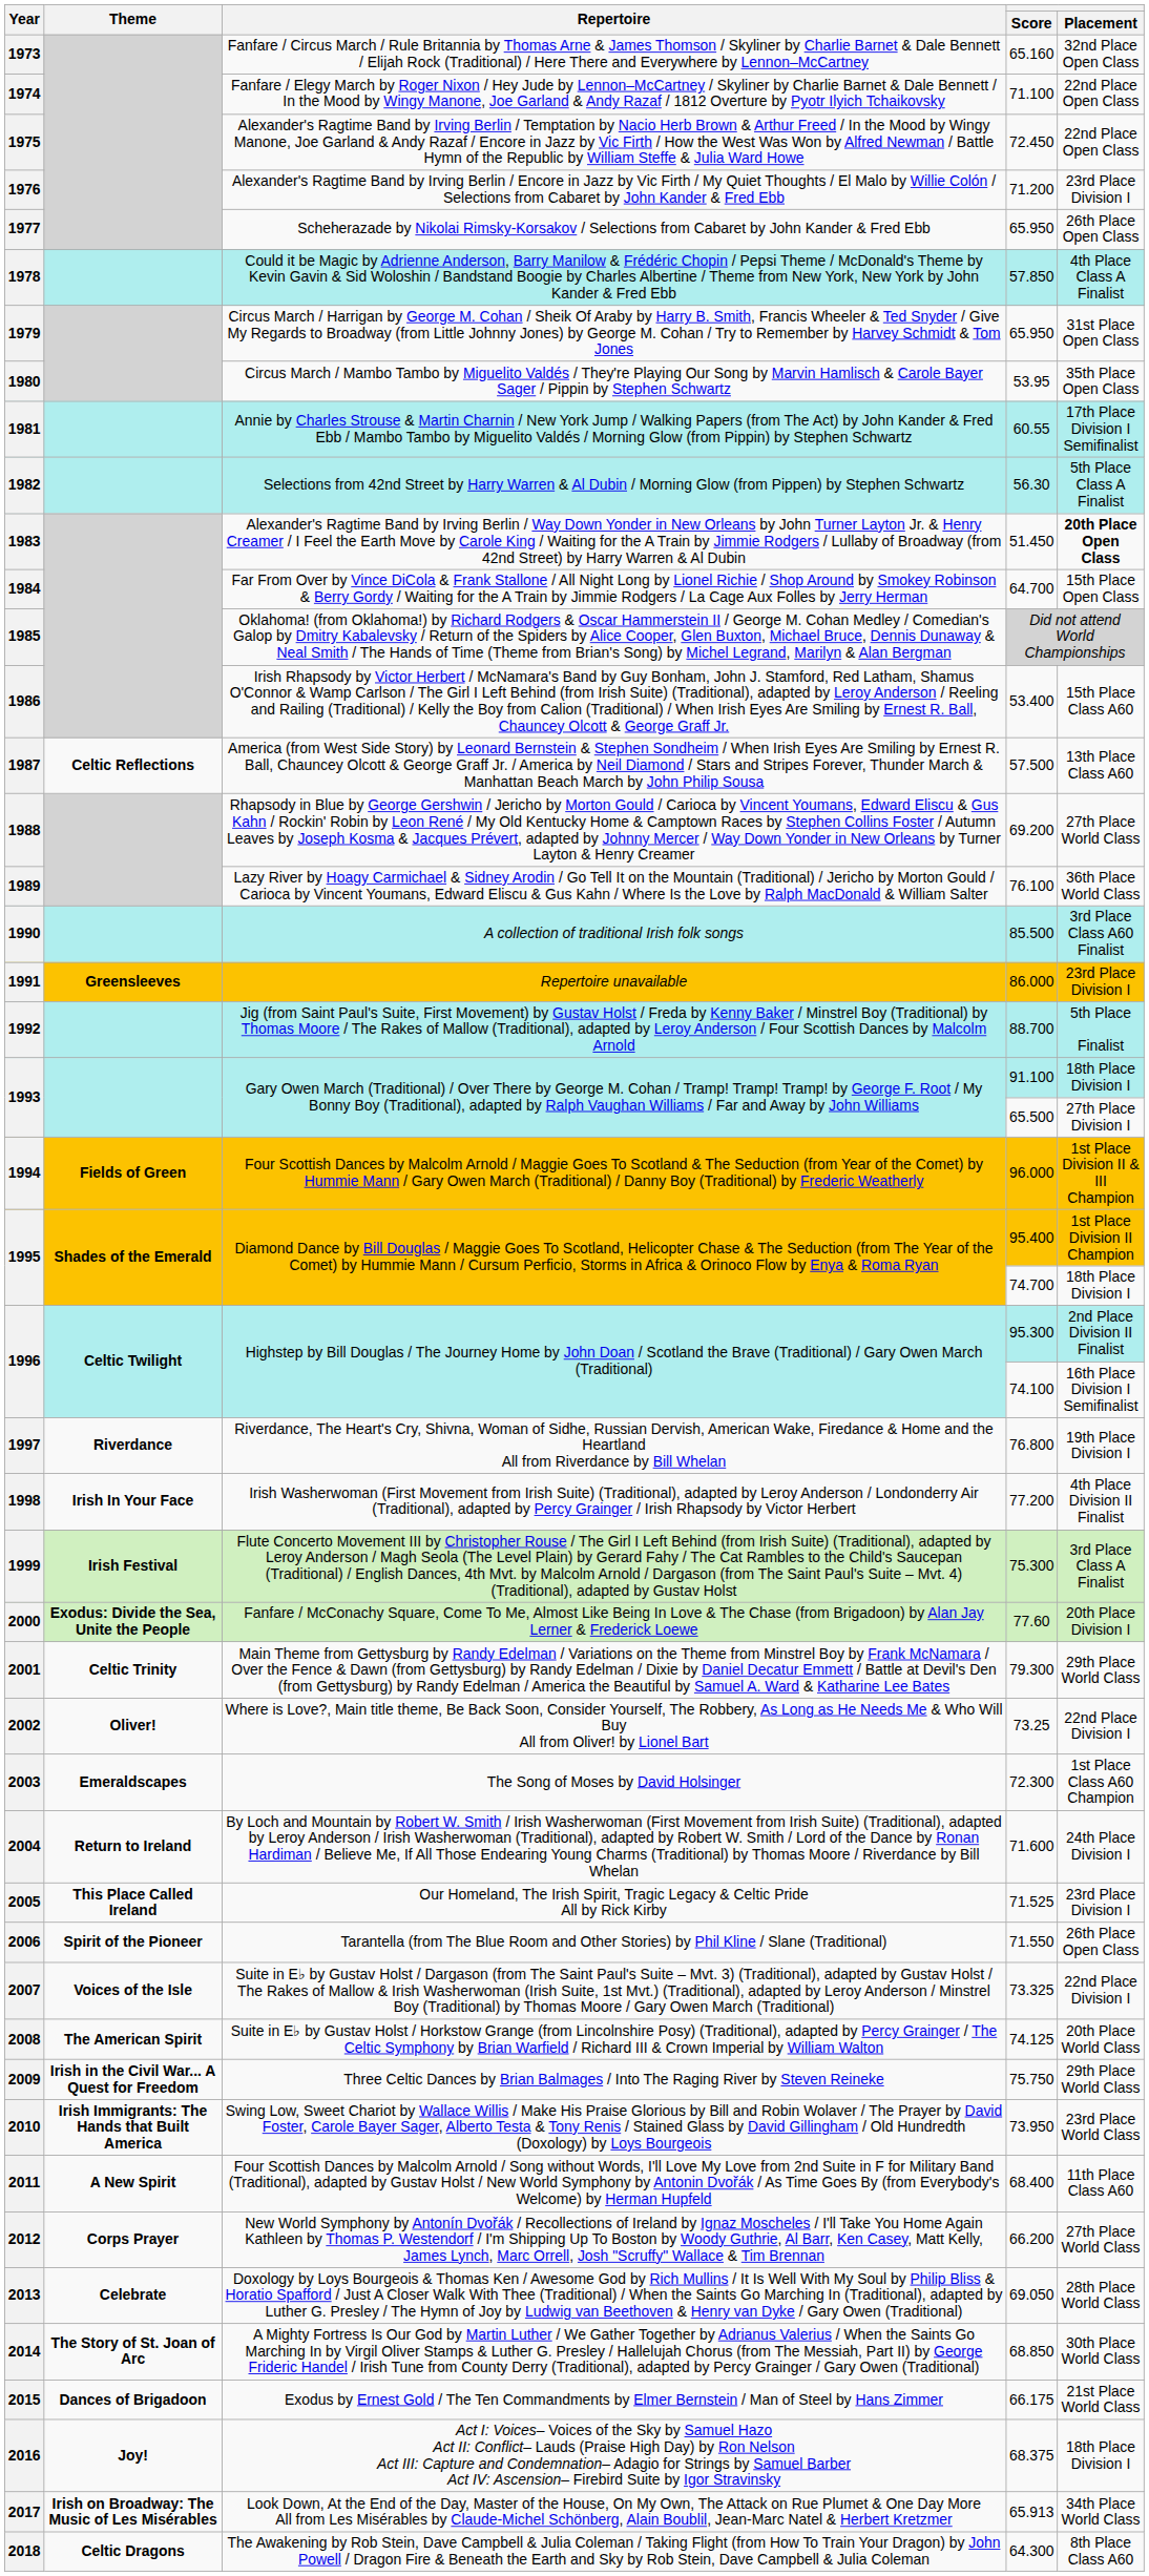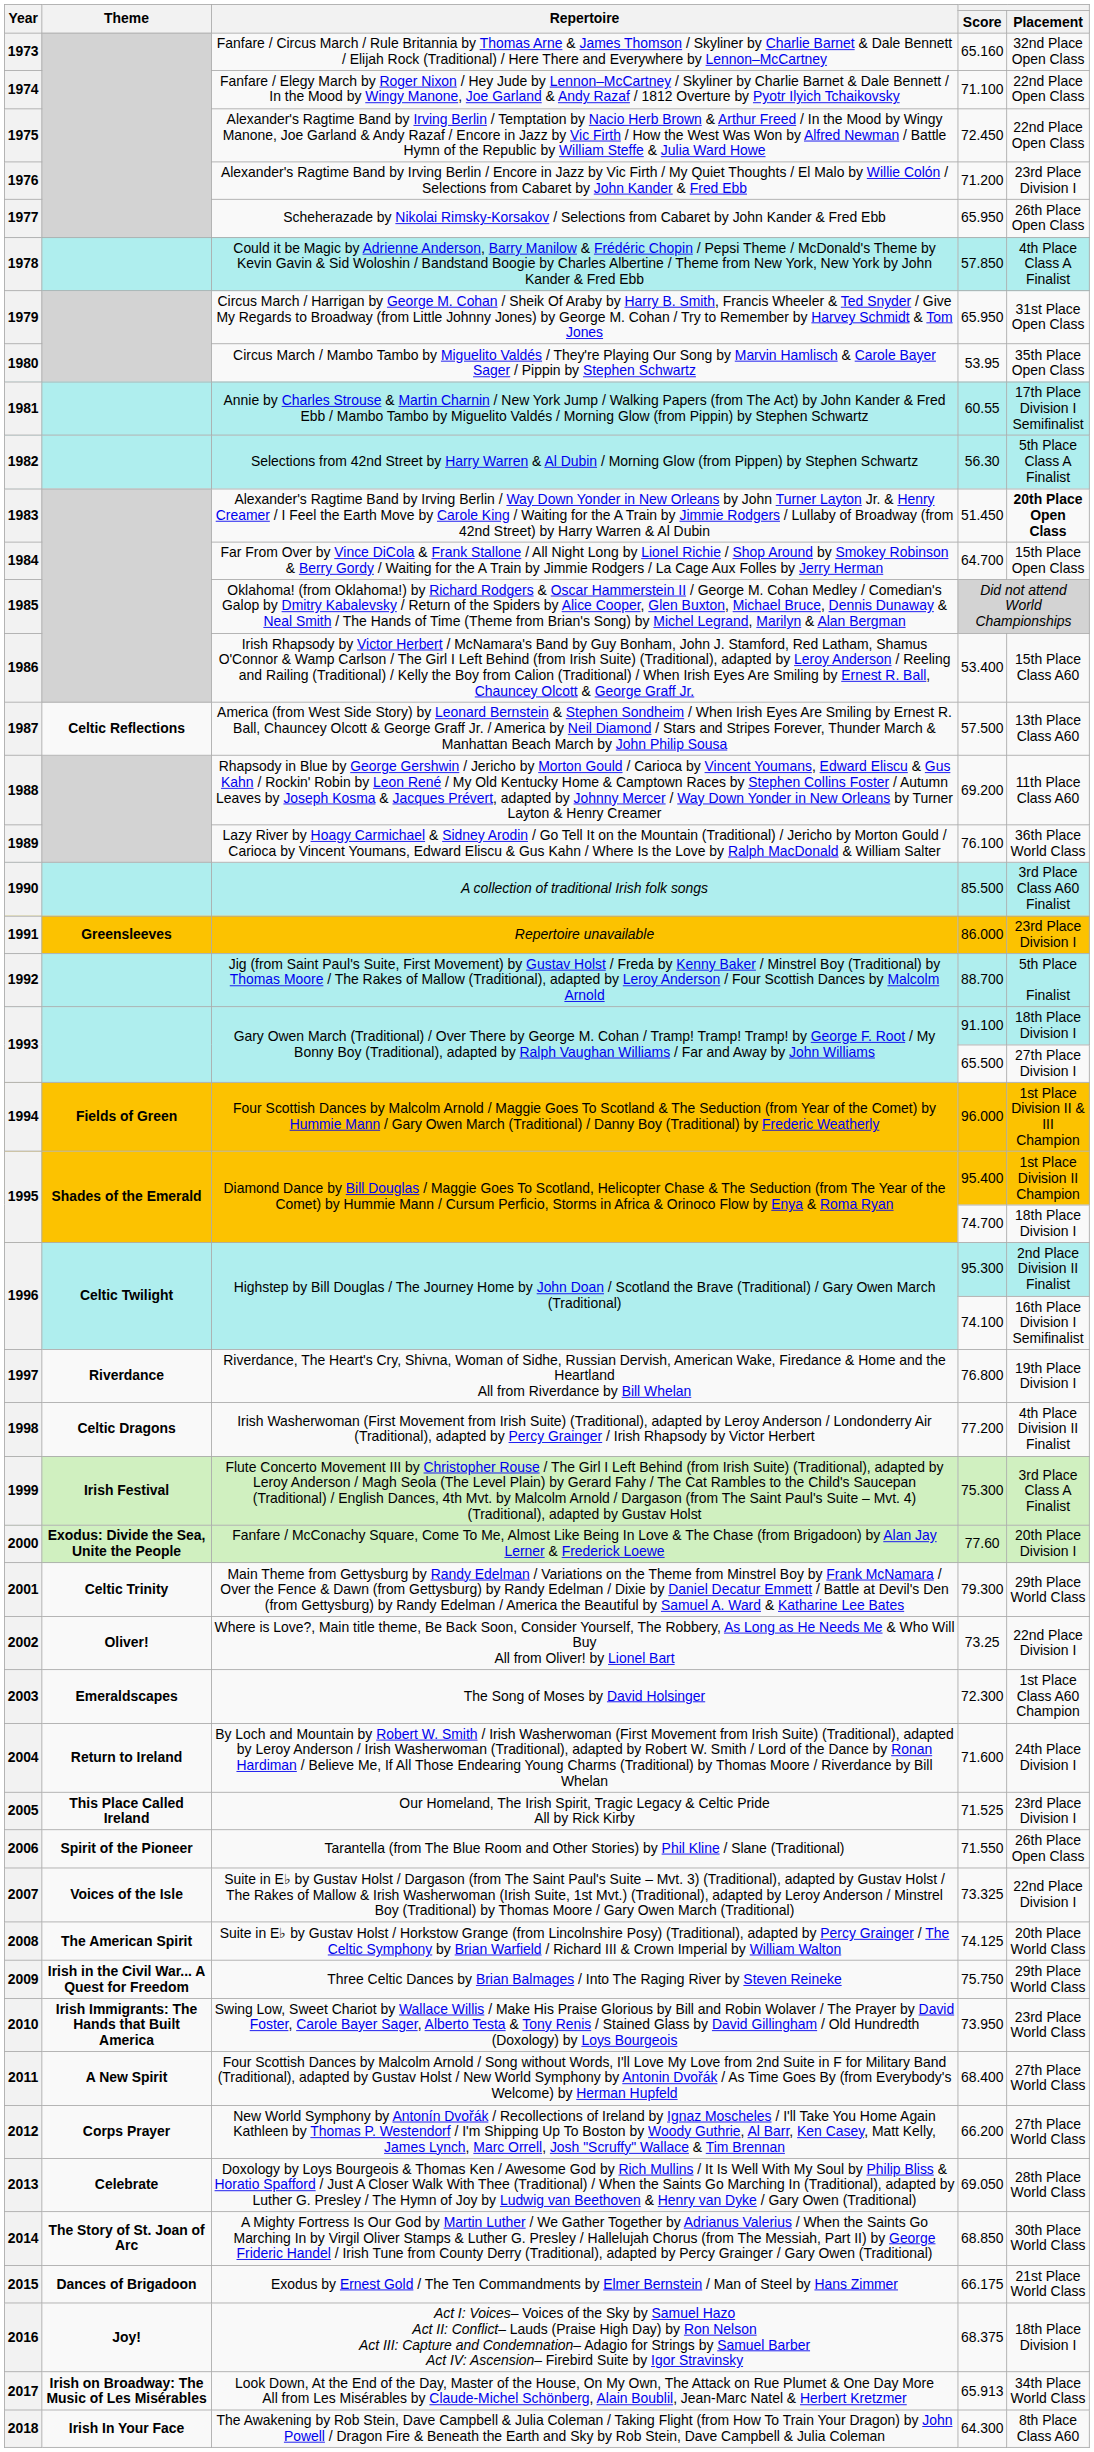1988 | Placement: 27th Place World Class -> 11th Place Class A60
1998 | Theme: Irish In Your Face -> Celtic Dragons
2011 | Placement: 11th Place Class A60 -> 27th Place World Class
2018 | Theme: Celtic Dragons -> Irish In Your Face
